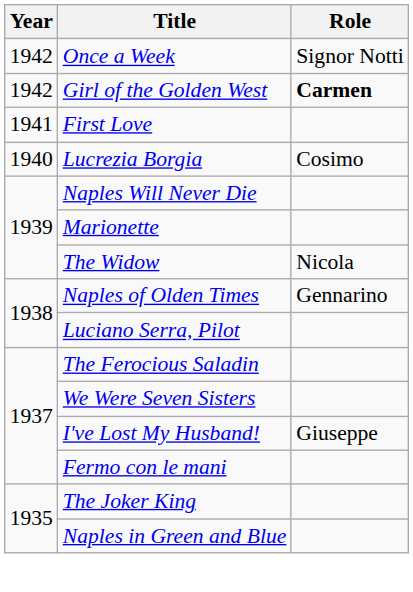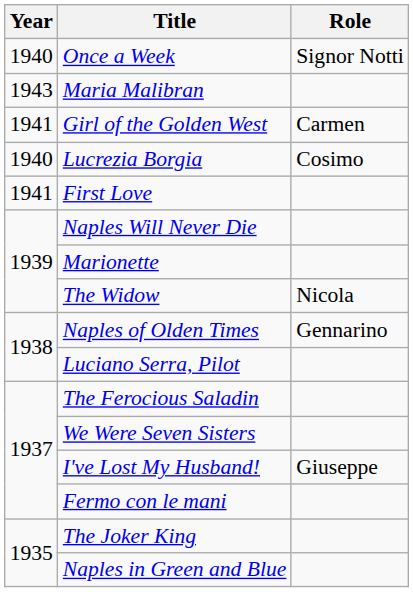Once a Week | Year: 1942 -> 1940
+ row: 1943 | Maria Malibran
Girl of the Golden West | Year: 1942 -> 1941
Girl of the Golden West | Role: bold -> normal
rows swapped: First Love <-> Lucrezia Borgia
